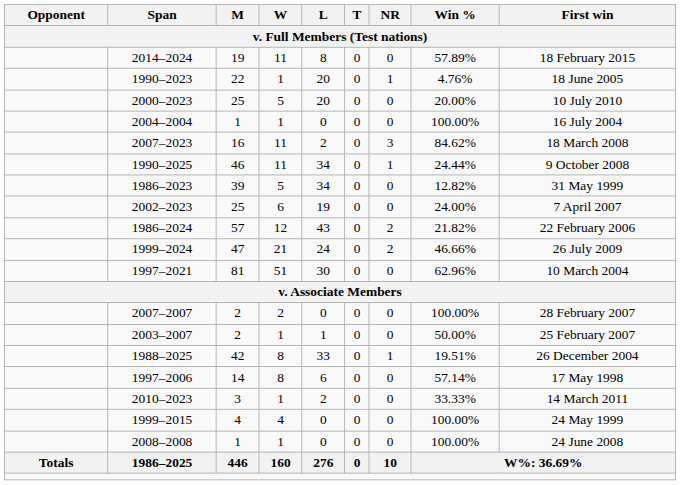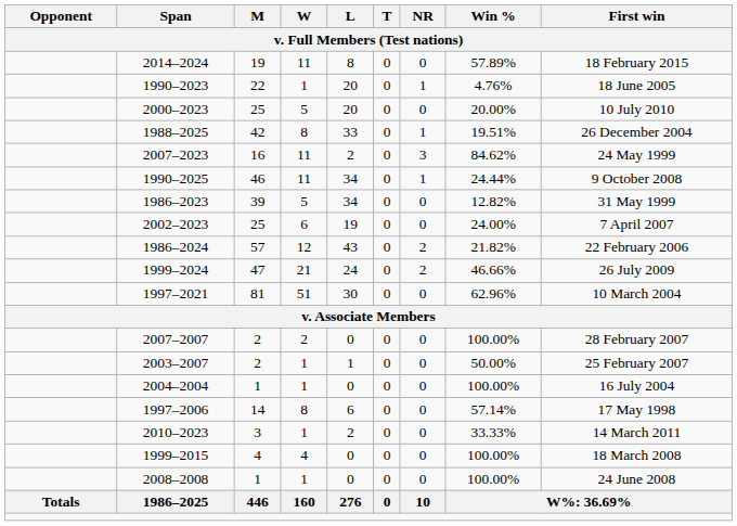rows swapped: 1988–2025 <-> 2004–2004
2007–2023 | First win: 18 March 2008 -> 24 May 1999
1999–2015 | First win: 24 May 1999 -> 18 March 2008
